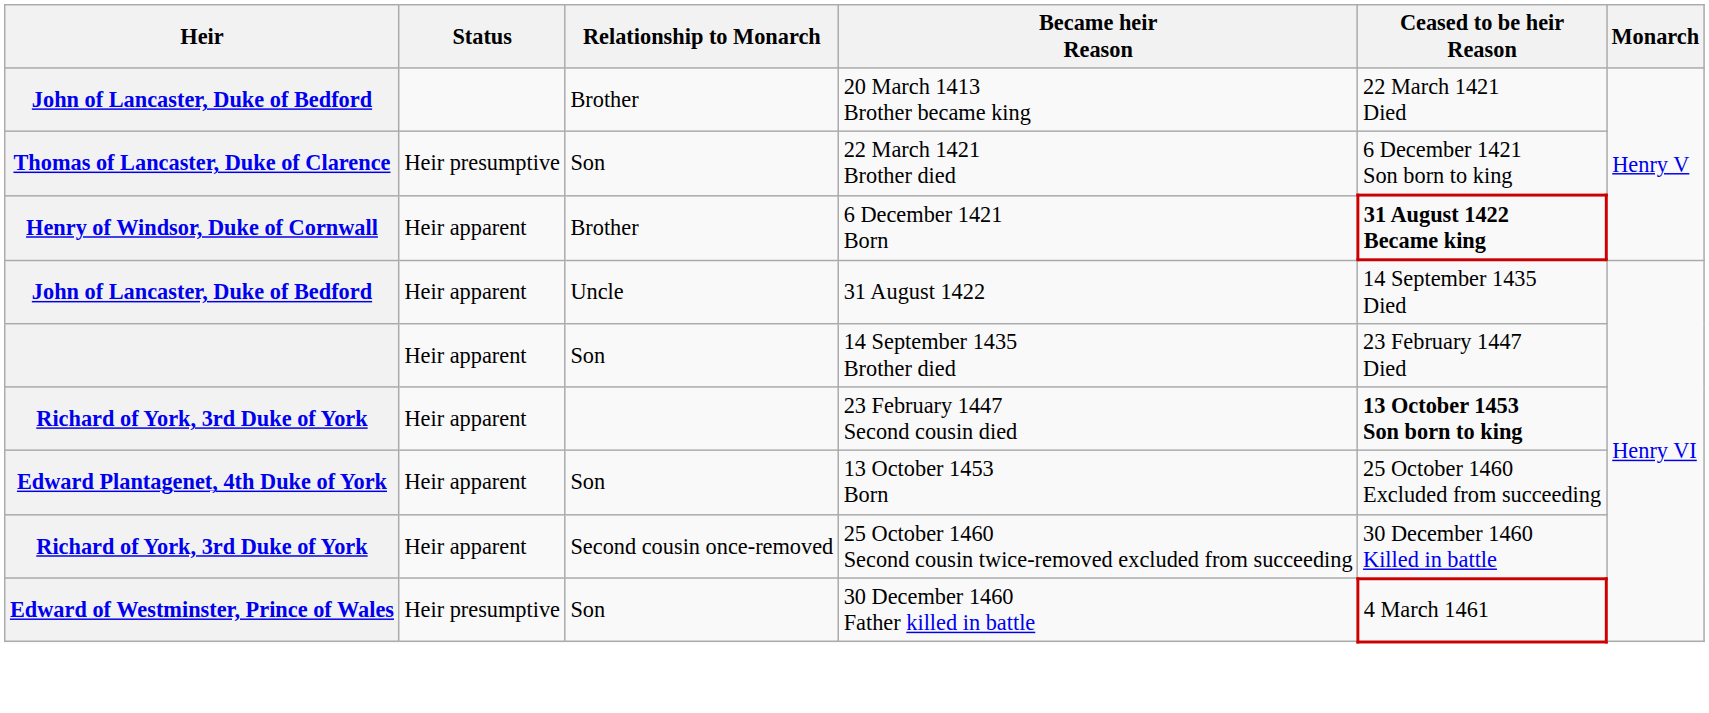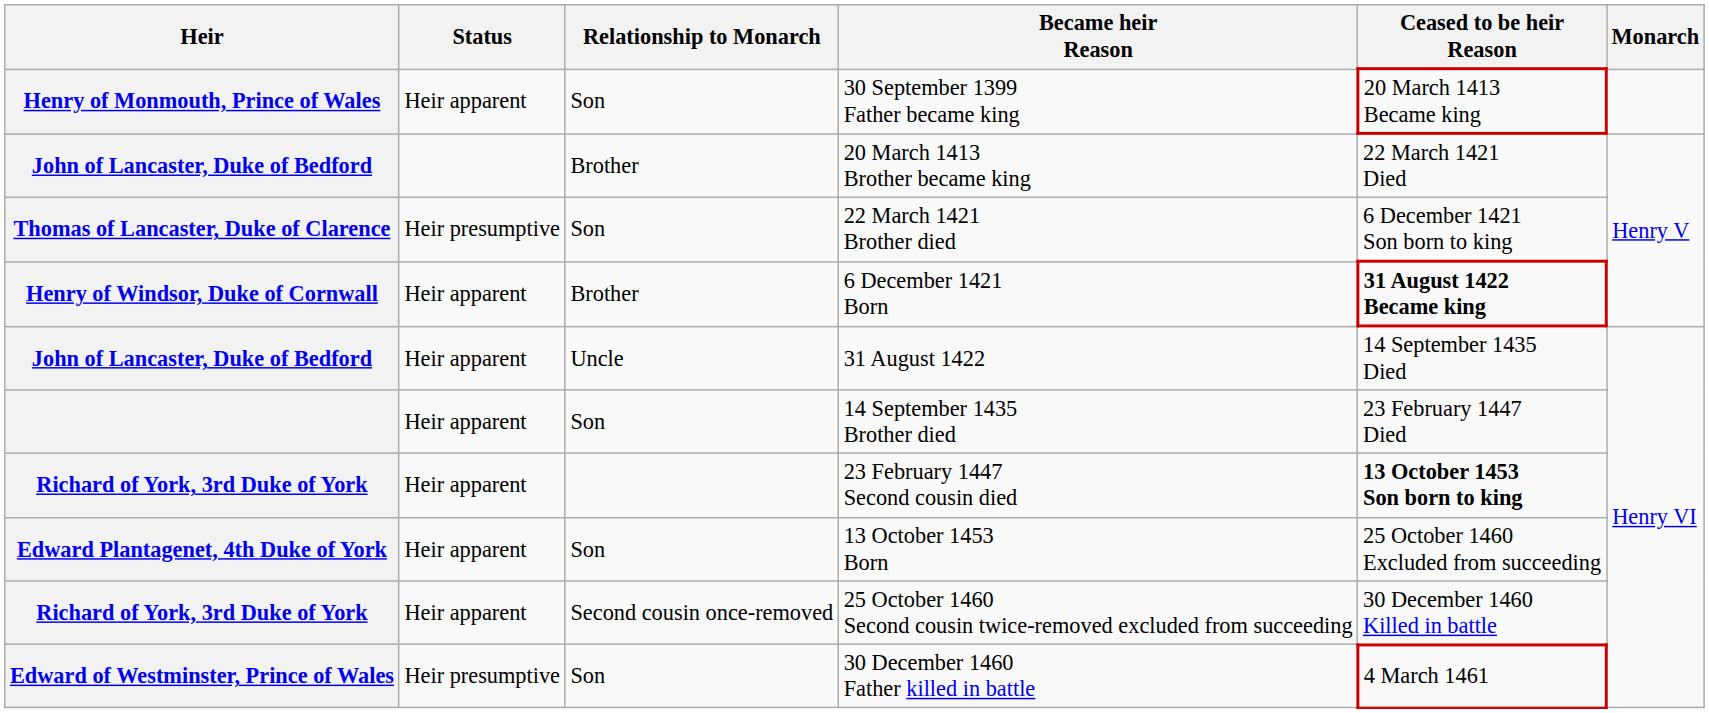+ row: Henry of Monmouth, Prince of Wales | Heir apparent | Son | 30 September 1399 Father became king | 20 March 1413 Became king
